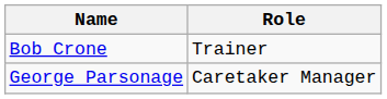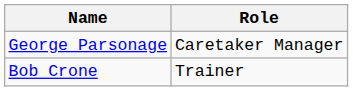rows swapped: George Parsonage <-> Bob Crone
